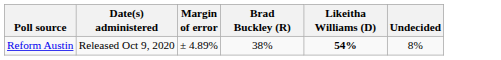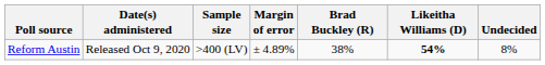+ column: Sample size | >400 (LV)
